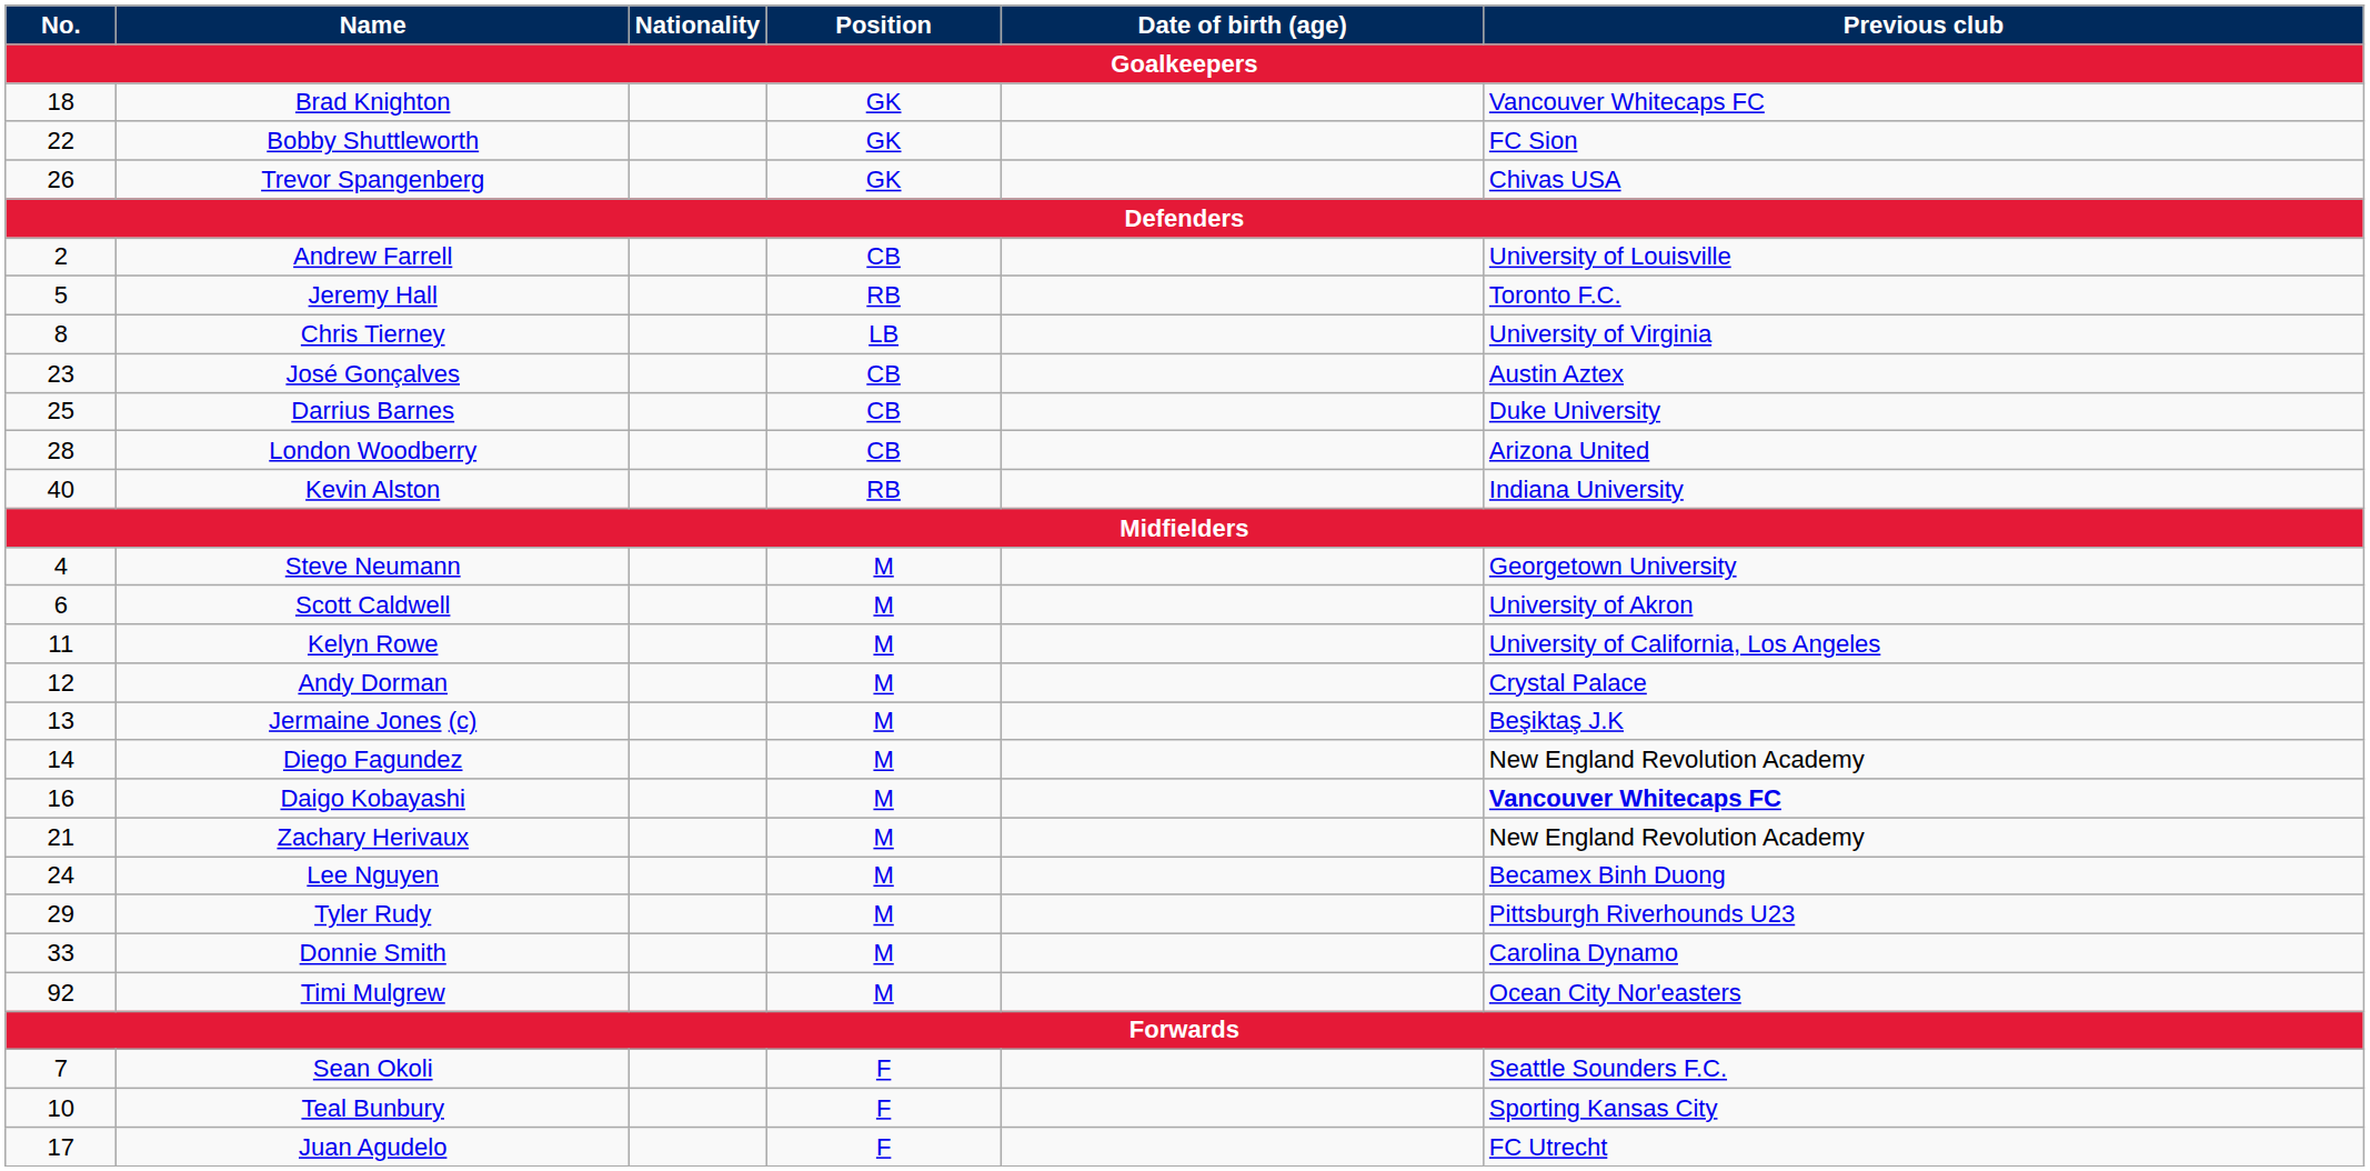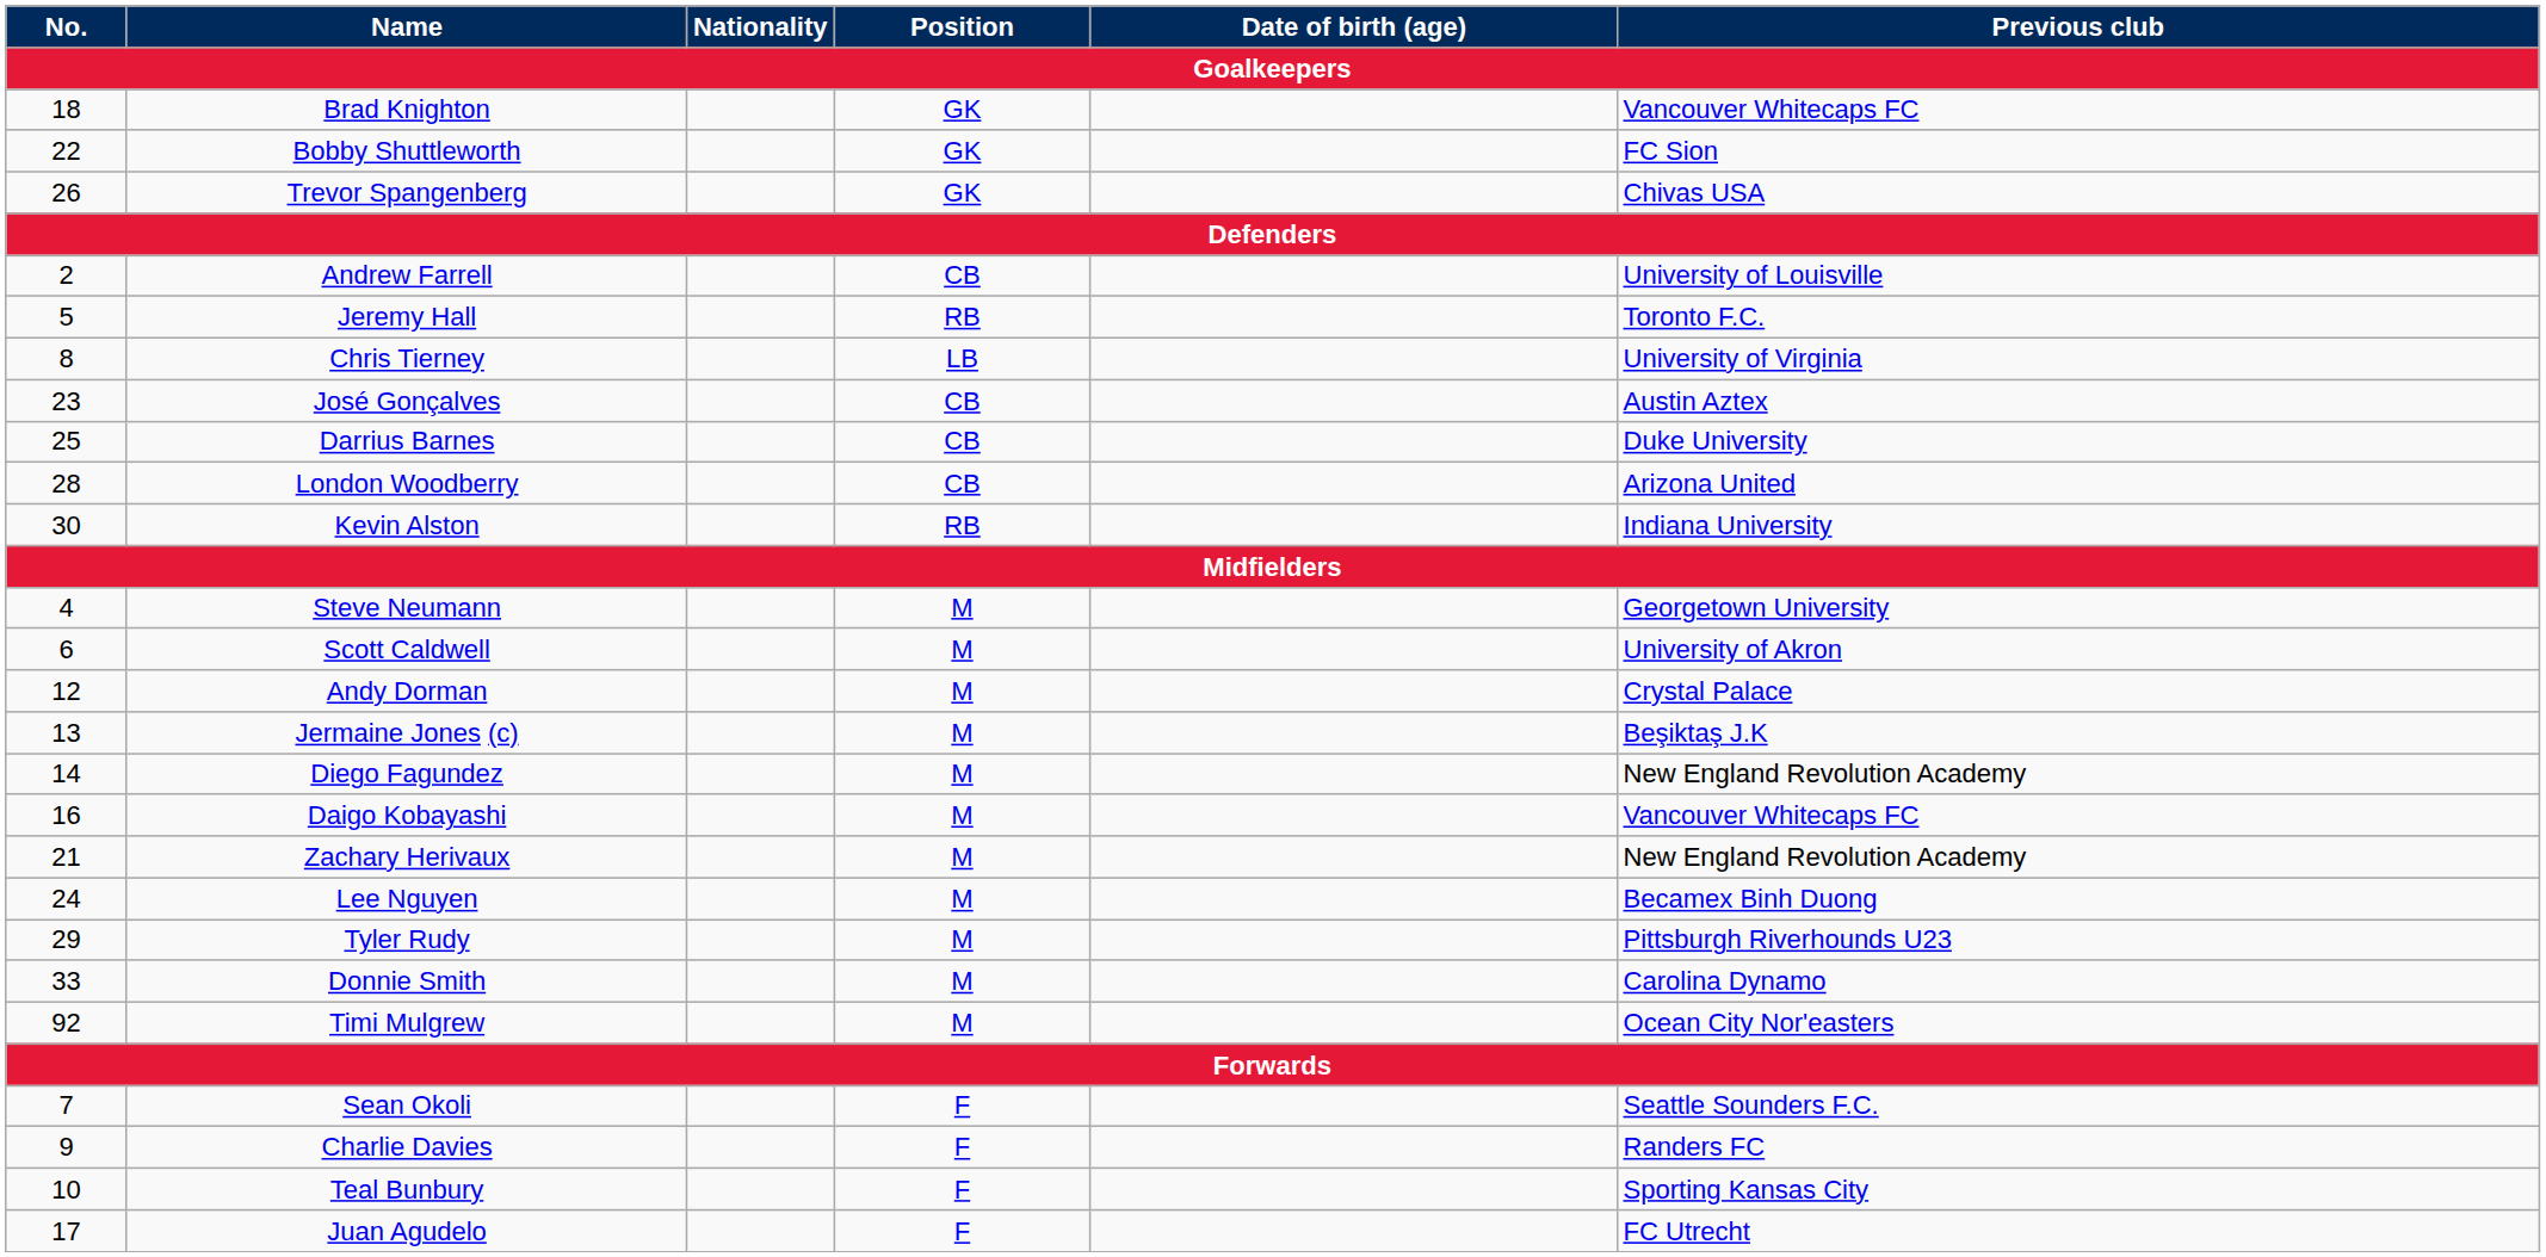Kevin Alston | No.: 40 -> 30
- row: 11 | Kelyn Rowe | M | University of California, Los Angeles
Daigo Kobayashi | Previous club: bold -> normal
+ row: 9 | Charlie Davies | F | Randers FC
